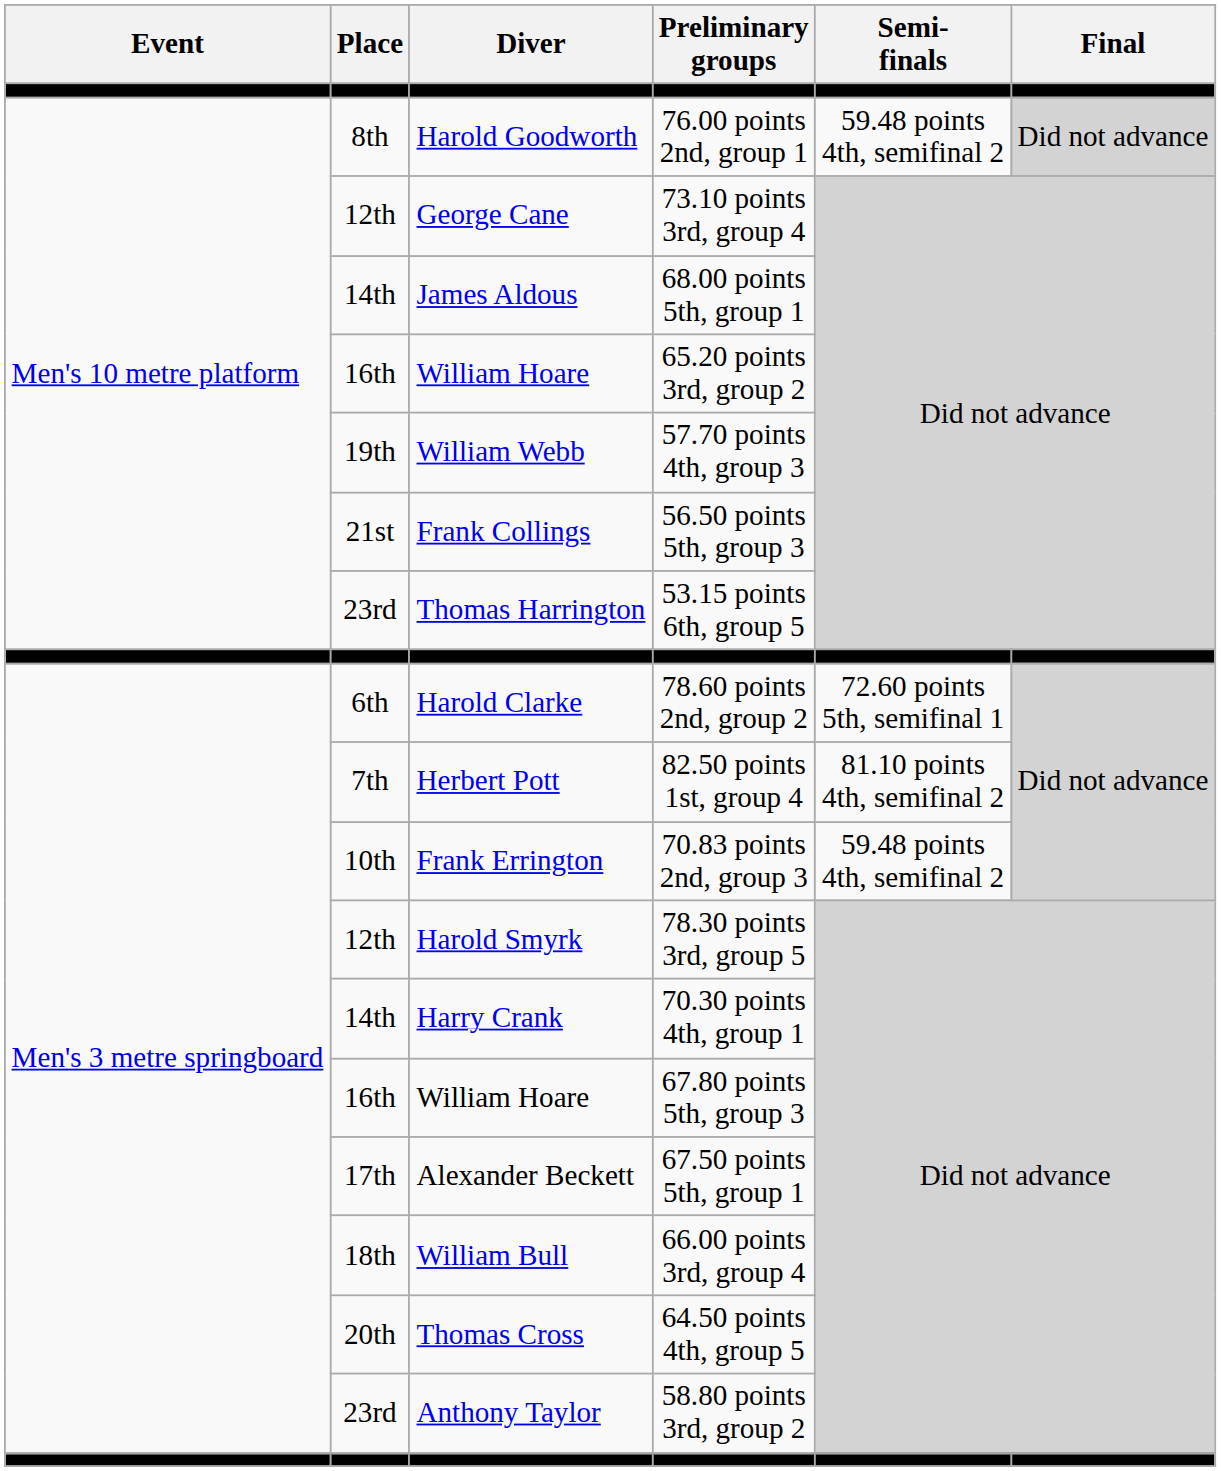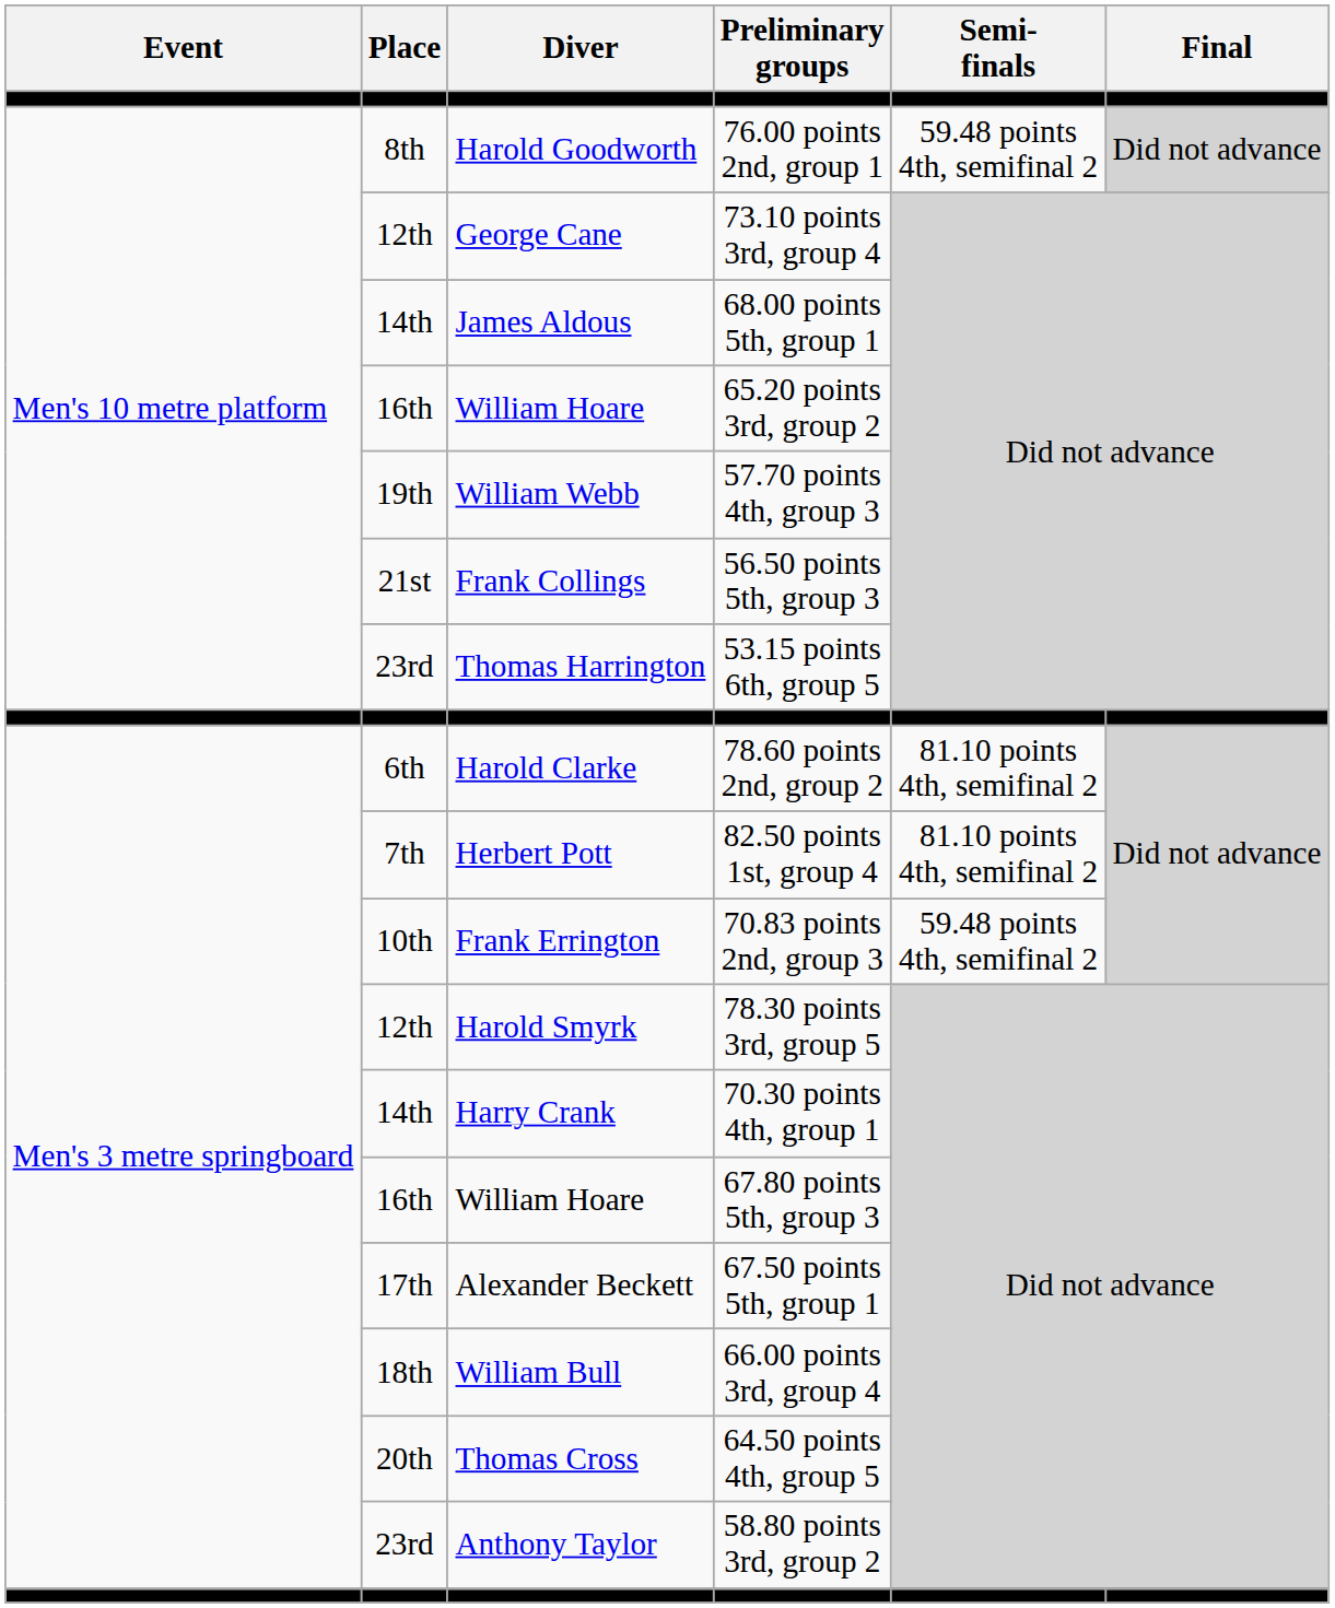78.60 points 2nd, group 2 | Semi- finals: 72.60 points 5th, semifinal 1 -> 81.10 points 4th, semifinal 2
